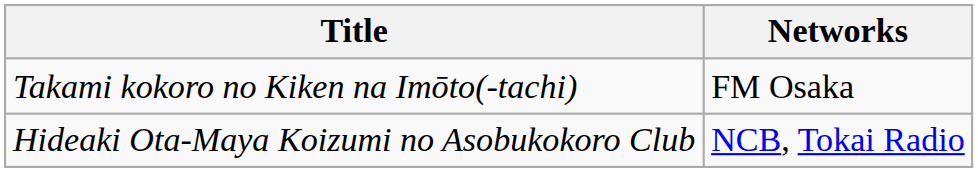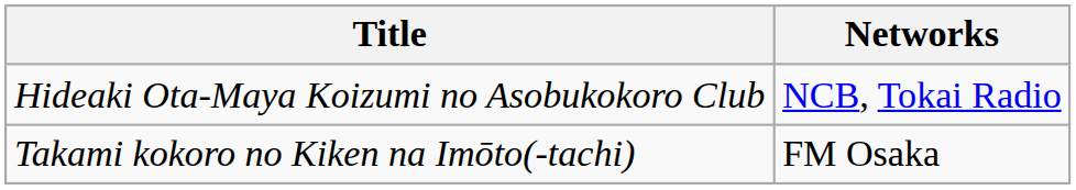rows swapped: Hideaki Ota-Maya Koizumi no Asobukokoro Club <-> Takami kokoro no Kiken na Imōto(-tachi)
